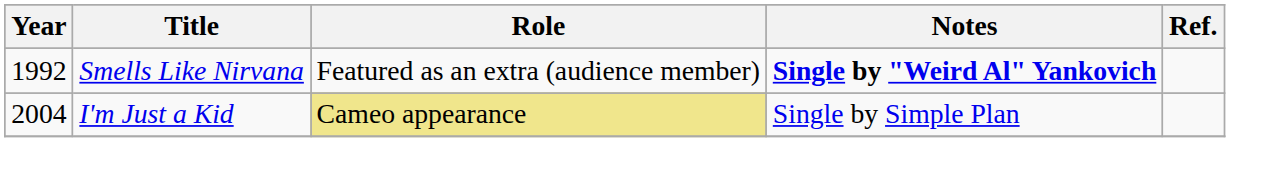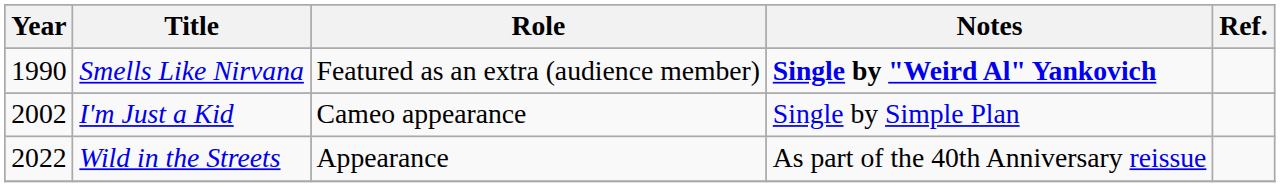Smells Like Nirvana | Year: 1992 -> 1990
I'm Just a Kid | Year: 2004 -> 2002
I'm Just a Kid | Role: khaki background -> no background
+ row: 2022 | Wild in the Streets | Appearance | As part of the 40th Anniversary reissue
